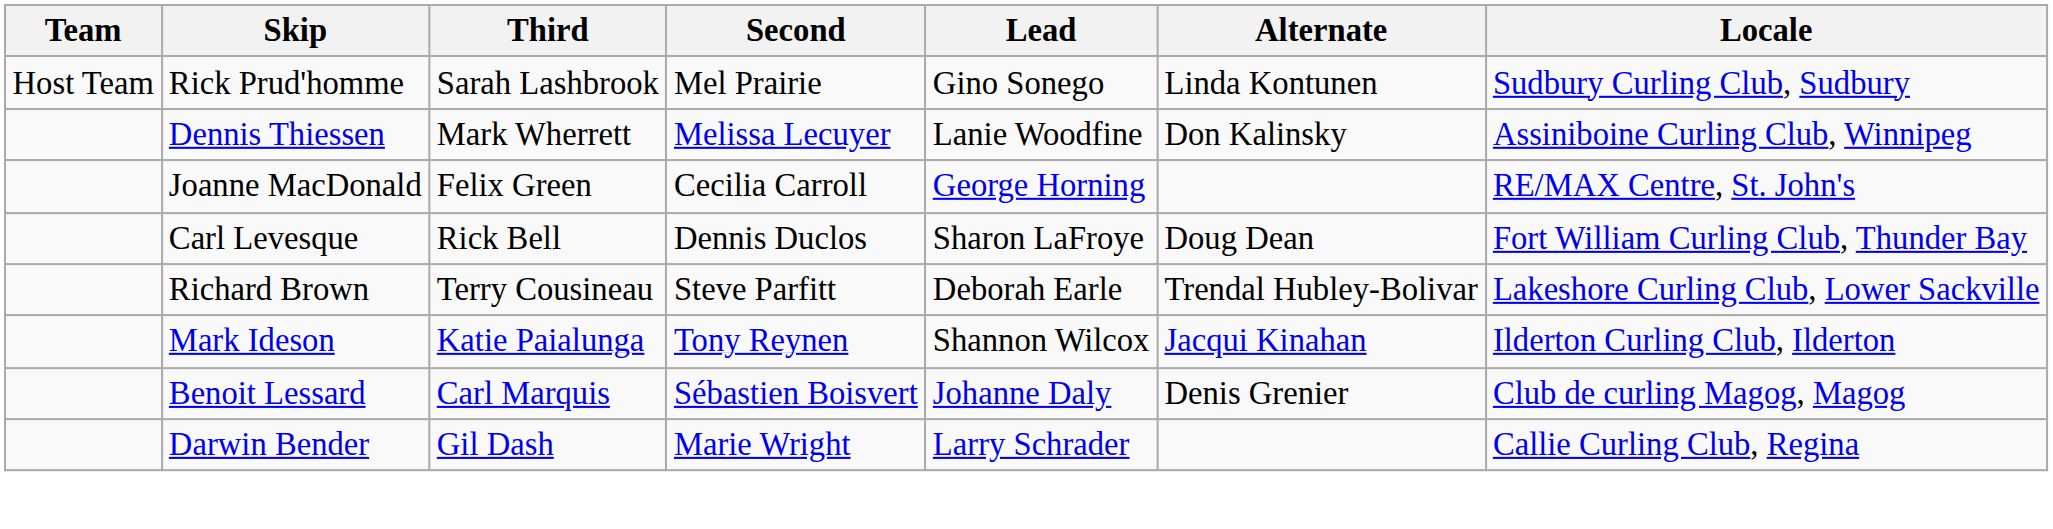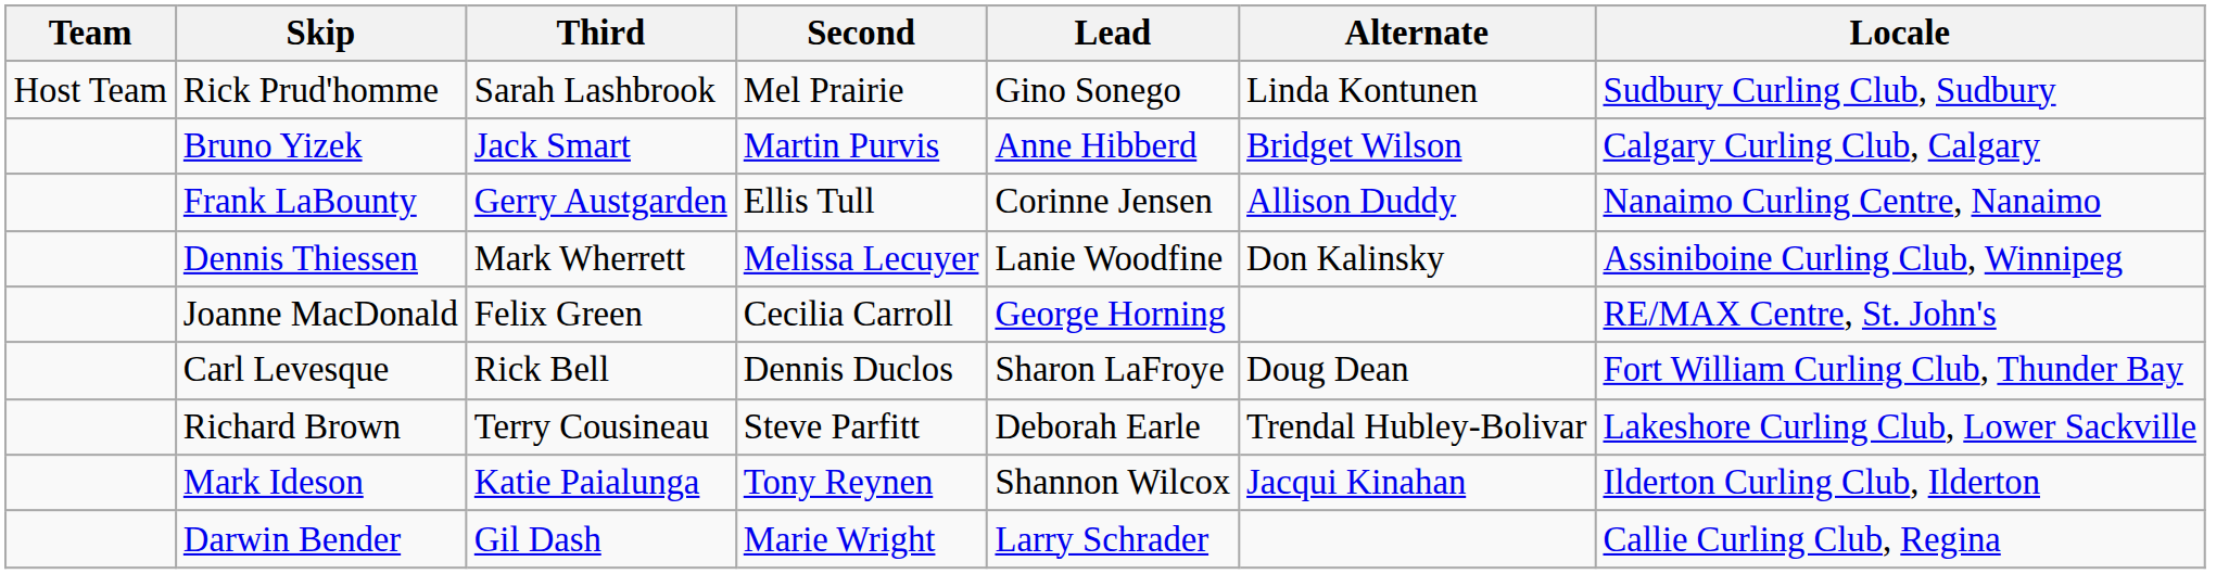+ row: Bruno Yizek | Jack Smart | Martin Purvis | Anne Hibberd | Bridget Wilson | Calgary Curling Club, Calgary
+ row: Frank LaBounty | Gerry Austgarden | Ellis Tull | Corinne Jensen | Allison Duddy | Nanaimo Curling Centre, Nanaimo
- row: Benoit Lessard | Carl Marquis | Sébastien Boisvert | Johanne Daly | Denis Grenier | Club de curling Magog, Magog
